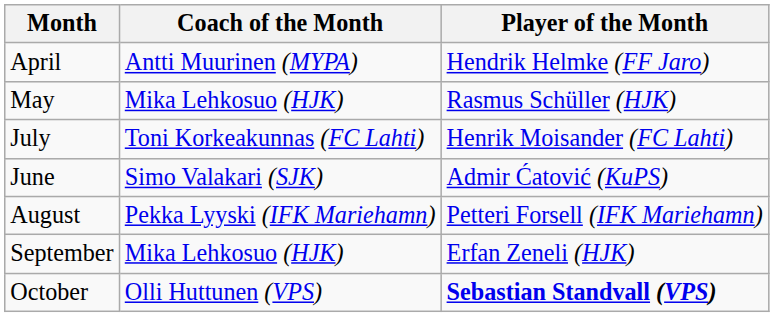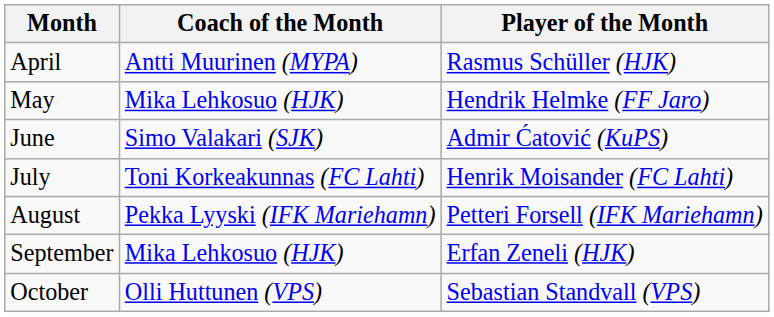April | Player of the Month: Hendrik Helmke (FF Jaro) -> Rasmus Schüller (HJK)
May | Player of the Month: Rasmus Schüller (HJK) -> Hendrik Helmke (FF Jaro)
rows swapped: June <-> July
October | Player of the Month: bold -> normal
